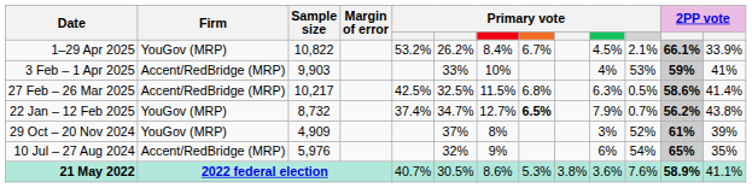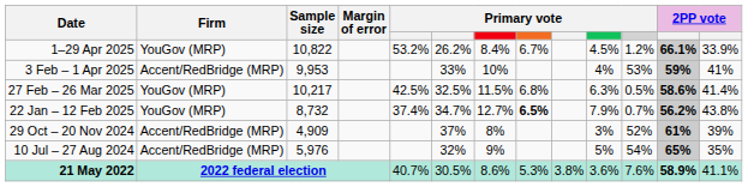1–29 Apr 2025 | column 11: 2.1% -> 1.2%
3 Feb – 1 Apr 2025 | Sample size: 9,903 -> 9,953
27 Feb – 26 Mar 2025 | Firm: Accent/RedBridge (MRP) -> YouGov (MRP)
29 Oct – 20 Nov 2024 | Firm: YouGov (MRP) -> Accent/RedBridge (MRP)
10 Jul – 27 Aug 2024 | column 10: 6% -> 5%
